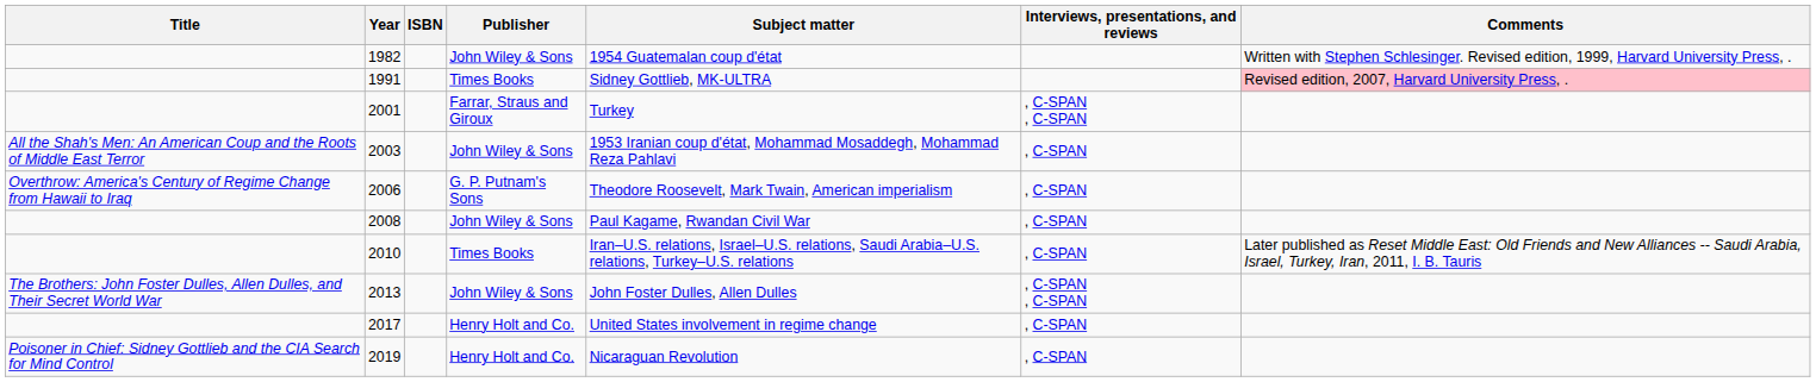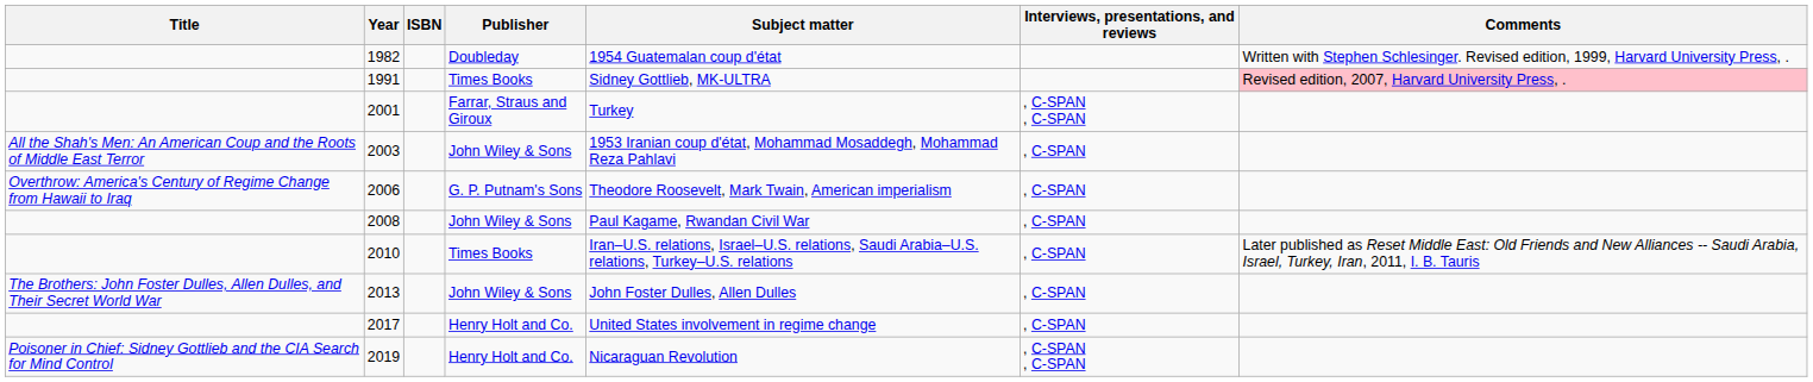1982 | Publisher: John Wiley & Sons -> Doubleday
2013 | Interviews, presentations, and reviews: , C-SPAN , C-SPAN -> , C-SPAN
2019 | Interviews, presentations, and reviews: , C-SPAN -> , C-SPAN , C-SPAN
